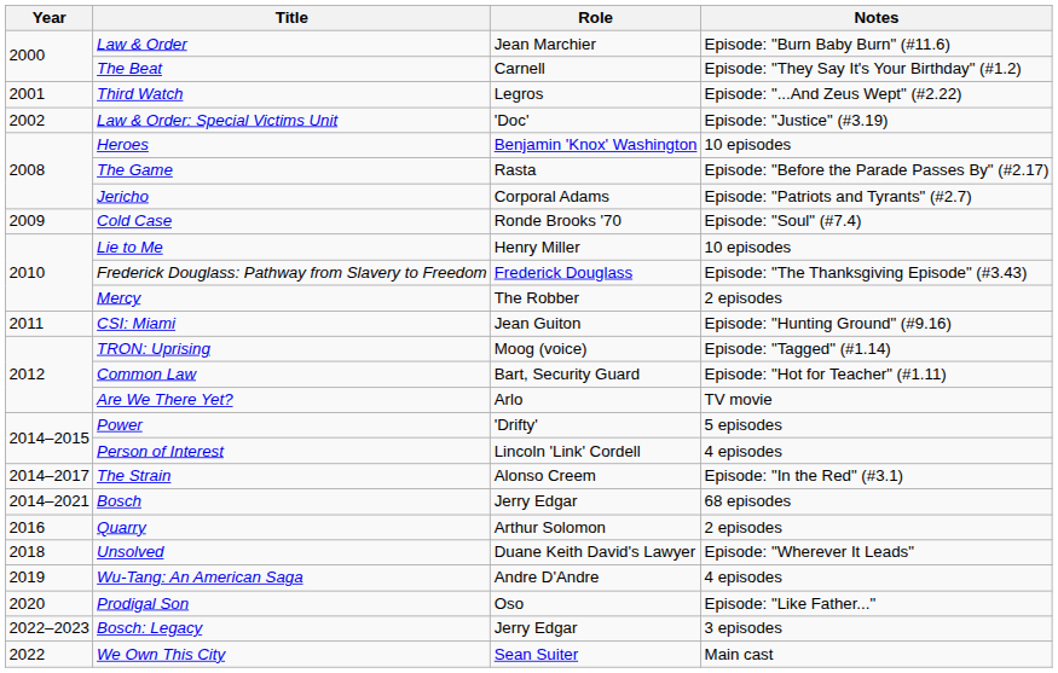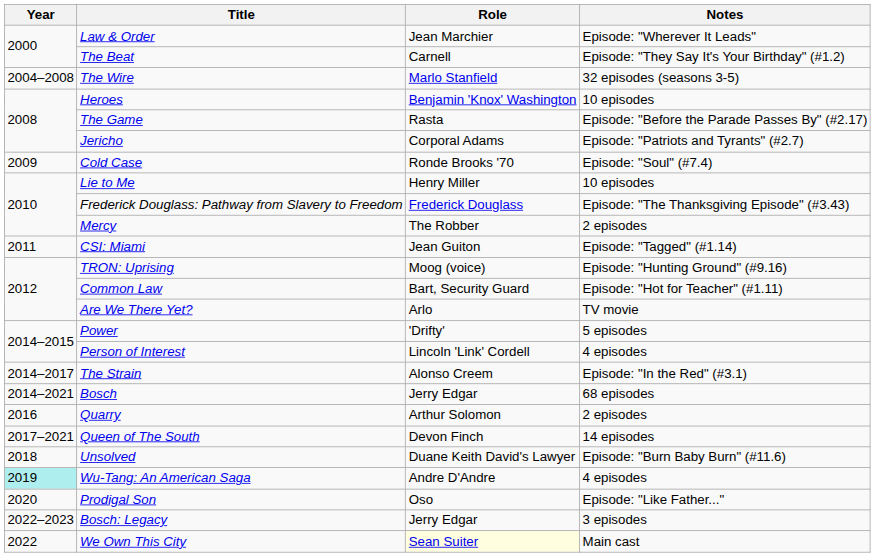Law & Order | Notes: Episode: "Burn Baby Burn" (#11.6) -> Episode: "Wherever It Leads"
- row: 2001 | Third Watch | Legros | Episode: "...And Zeus Wept" (#2.22)
- row: 2002 | Law & Order: Special Victims Unit | 'Doc' | Episode: "Justice" (#3.19)
+ row: 2004–2008 | The Wire | Marlo Stanfield | 32 episodes (seasons 3-5)
CSI: Miami | Notes: Episode: "Hunting Ground" (#9.16) -> Episode: "Tagged" (#1.14)
TRON: Uprising | Notes: Episode: "Tagged" (#1.14) -> Episode: "Hunting Ground" (#9.16)
+ row: 2017–2021 | Queen of The South | Devon Finch | 14 episodes
Unsolved | Notes: Episode: "Wherever It Leads" -> Episode: "Burn Baby Burn" (#11.6)
Wu-Tang: An American Saga | Year: no background -> paleturquoise background
We Own This City | Role: no background -> lightyellow background
